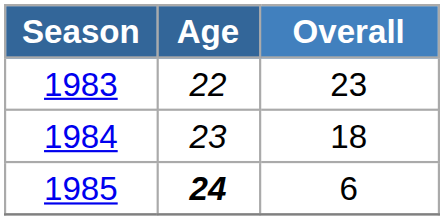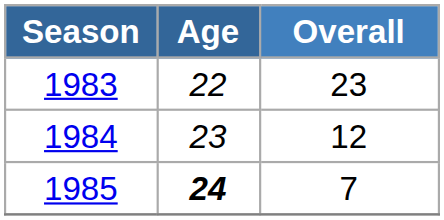1984 | Overall: 18 -> 12
1985 | Overall: 6 -> 7
